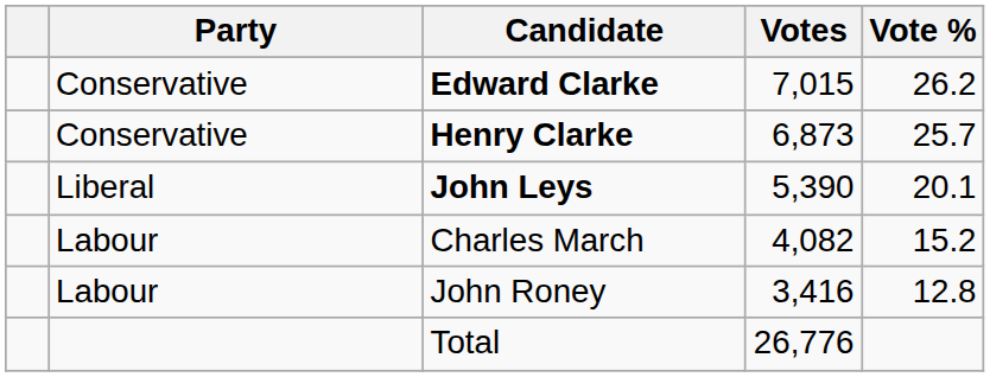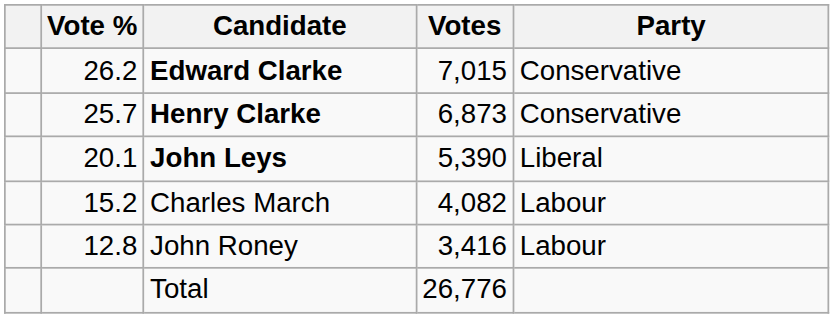columns swapped: Party <-> Vote %
